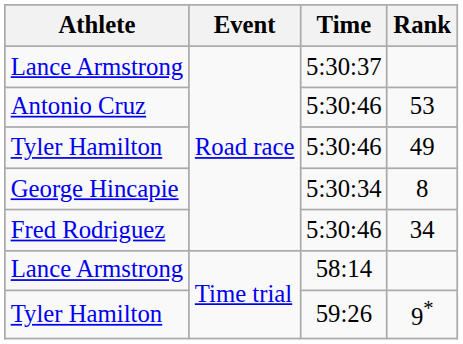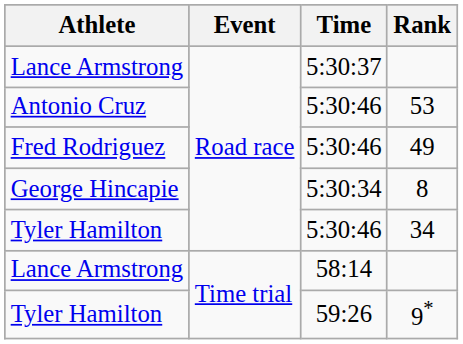49 | Athlete: Tyler Hamilton -> Fred Rodriguez
34 | Athlete: Fred Rodriguez -> Tyler Hamilton
